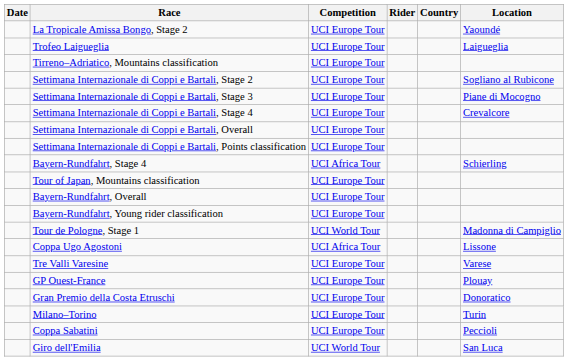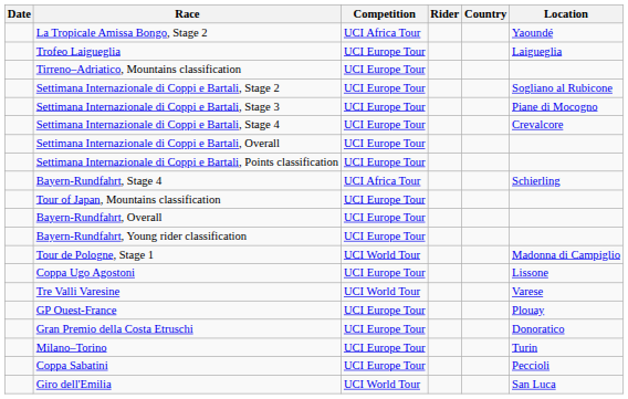La Tropicale Amissa Bongo, Stage 2 | Competition: UCI Europe Tour -> UCI Africa Tour
Coppa Ugo Agostoni | Competition: UCI Africa Tour -> UCI Europe Tour
Tre Valli Varesine | Competition: UCI Europe Tour -> UCI World Tour
